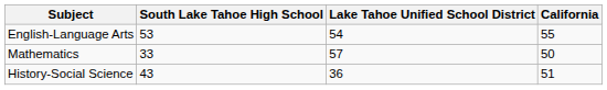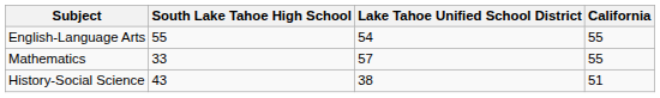English-Language Arts | South Lake Tahoe High School: 53 -> 55
Mathematics | California: 50 -> 55
History-Social Science | Lake Tahoe Unified School District: 36 -> 38
